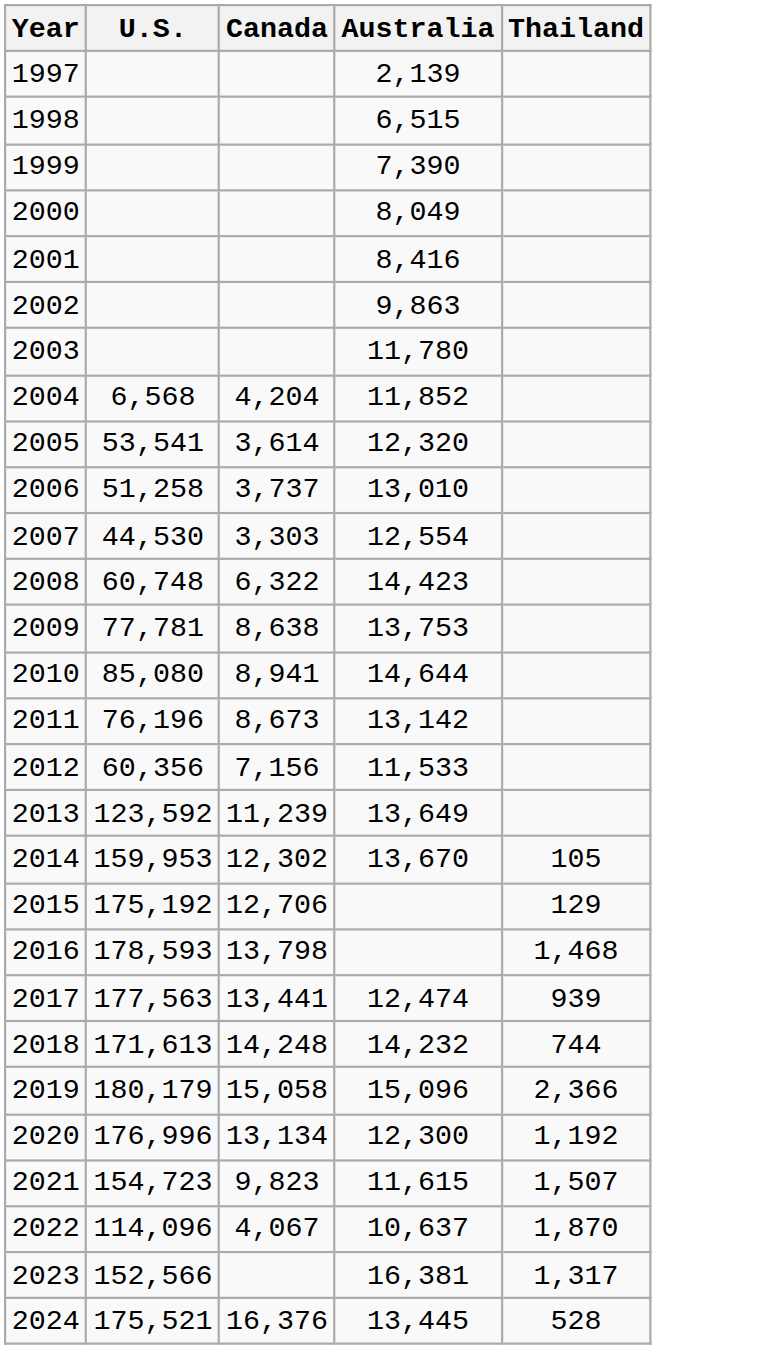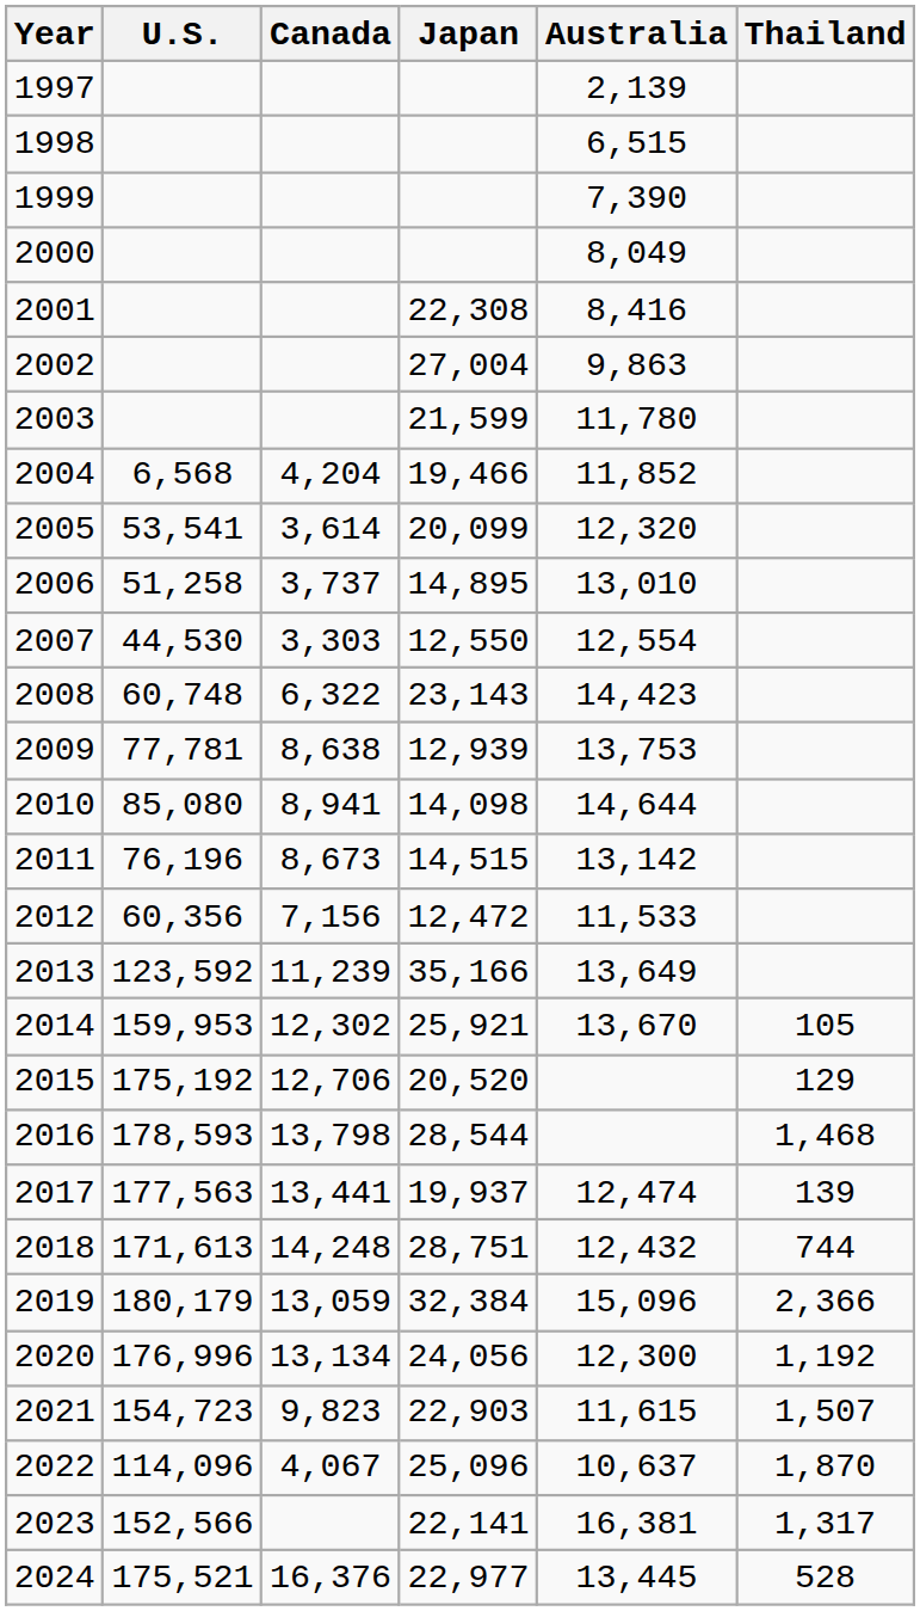+ column: Japan | 22,308 | 27,004 | 21,599 | 19,466 | 20,099 | 14,895 | 12,550 | 23,143 | 12,939 | 14,098 | 14,515 | 12,472 | 35,166 | 25,921 | 20,520 | 28,544 | 19,937 | 28,751 | 32,384 | 24,056 | 22,903 | 25,096 | 22,141 | 22,977
2017 | Thailand: 939 -> 139
2018 | Australia: 14,232 -> 12,432
2019 | Canada: 15,058 -> 13,059
